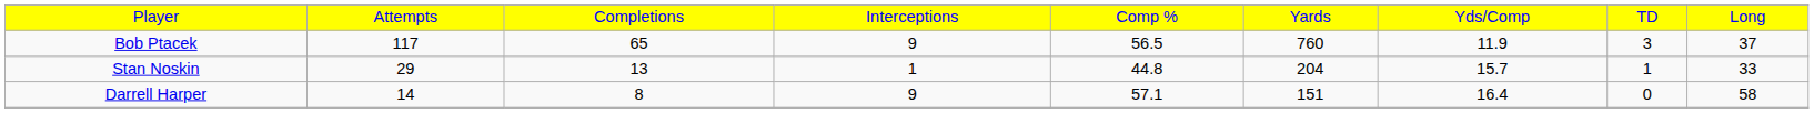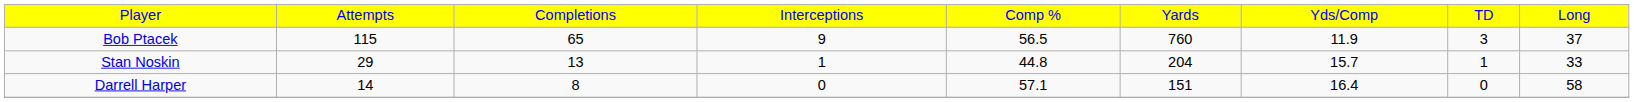Bob Ptacek | column 2: 117 -> 115
Darrell Harper | column 4: 9 -> 0
